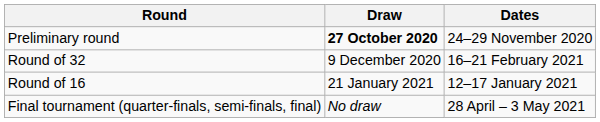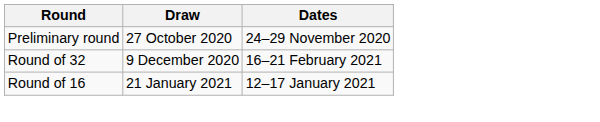Preliminary round | Draw: bold -> normal
- row: Final tournament (quarter-finals, semi-finals, final) | No draw | 28 April – 3 May 2021
